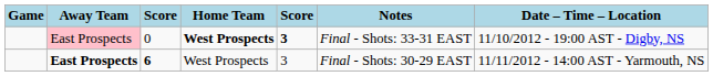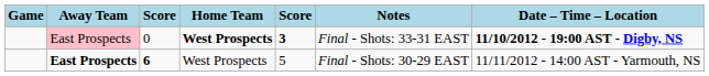0 | Date – Time – Location: normal -> bold
6 | column 5: 3 -> 5
